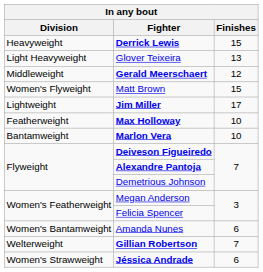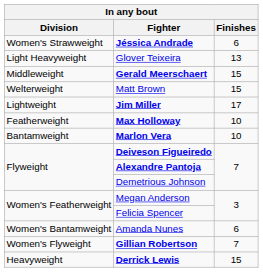rows swapped: Derrick Lewis <-> Jéssica Andrade
Gerald Meerschaert | Finishes: 12 -> 15
Matt Brown | Division: Women's Flyweight -> Welterweight
Gillian Robertson | Division: Welterweight -> Women's Flyweight
